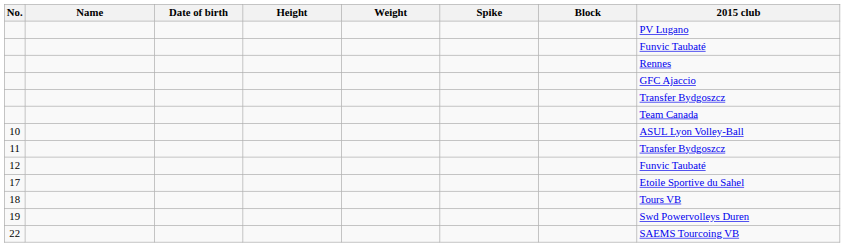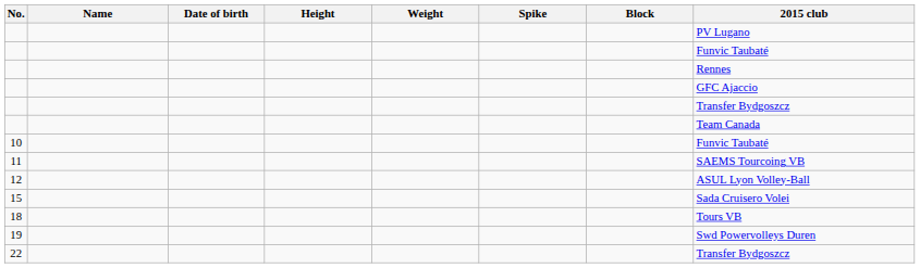10 | 2015 club: ASUL Lyon Volley-Ball -> Funvic Taubaté
11 | 2015 club: Transfer Bydgoszcz -> SAEMS Tourcoing VB
12 | 2015 club: Funvic Taubaté -> ASUL Lyon Volley-Ball
+ row: 15 | Sada Cruisero Volei
- row: 17 | Etoile Sportive du Sahel
22 | 2015 club: SAEMS Tourcoing VB -> Transfer Bydgoszcz
